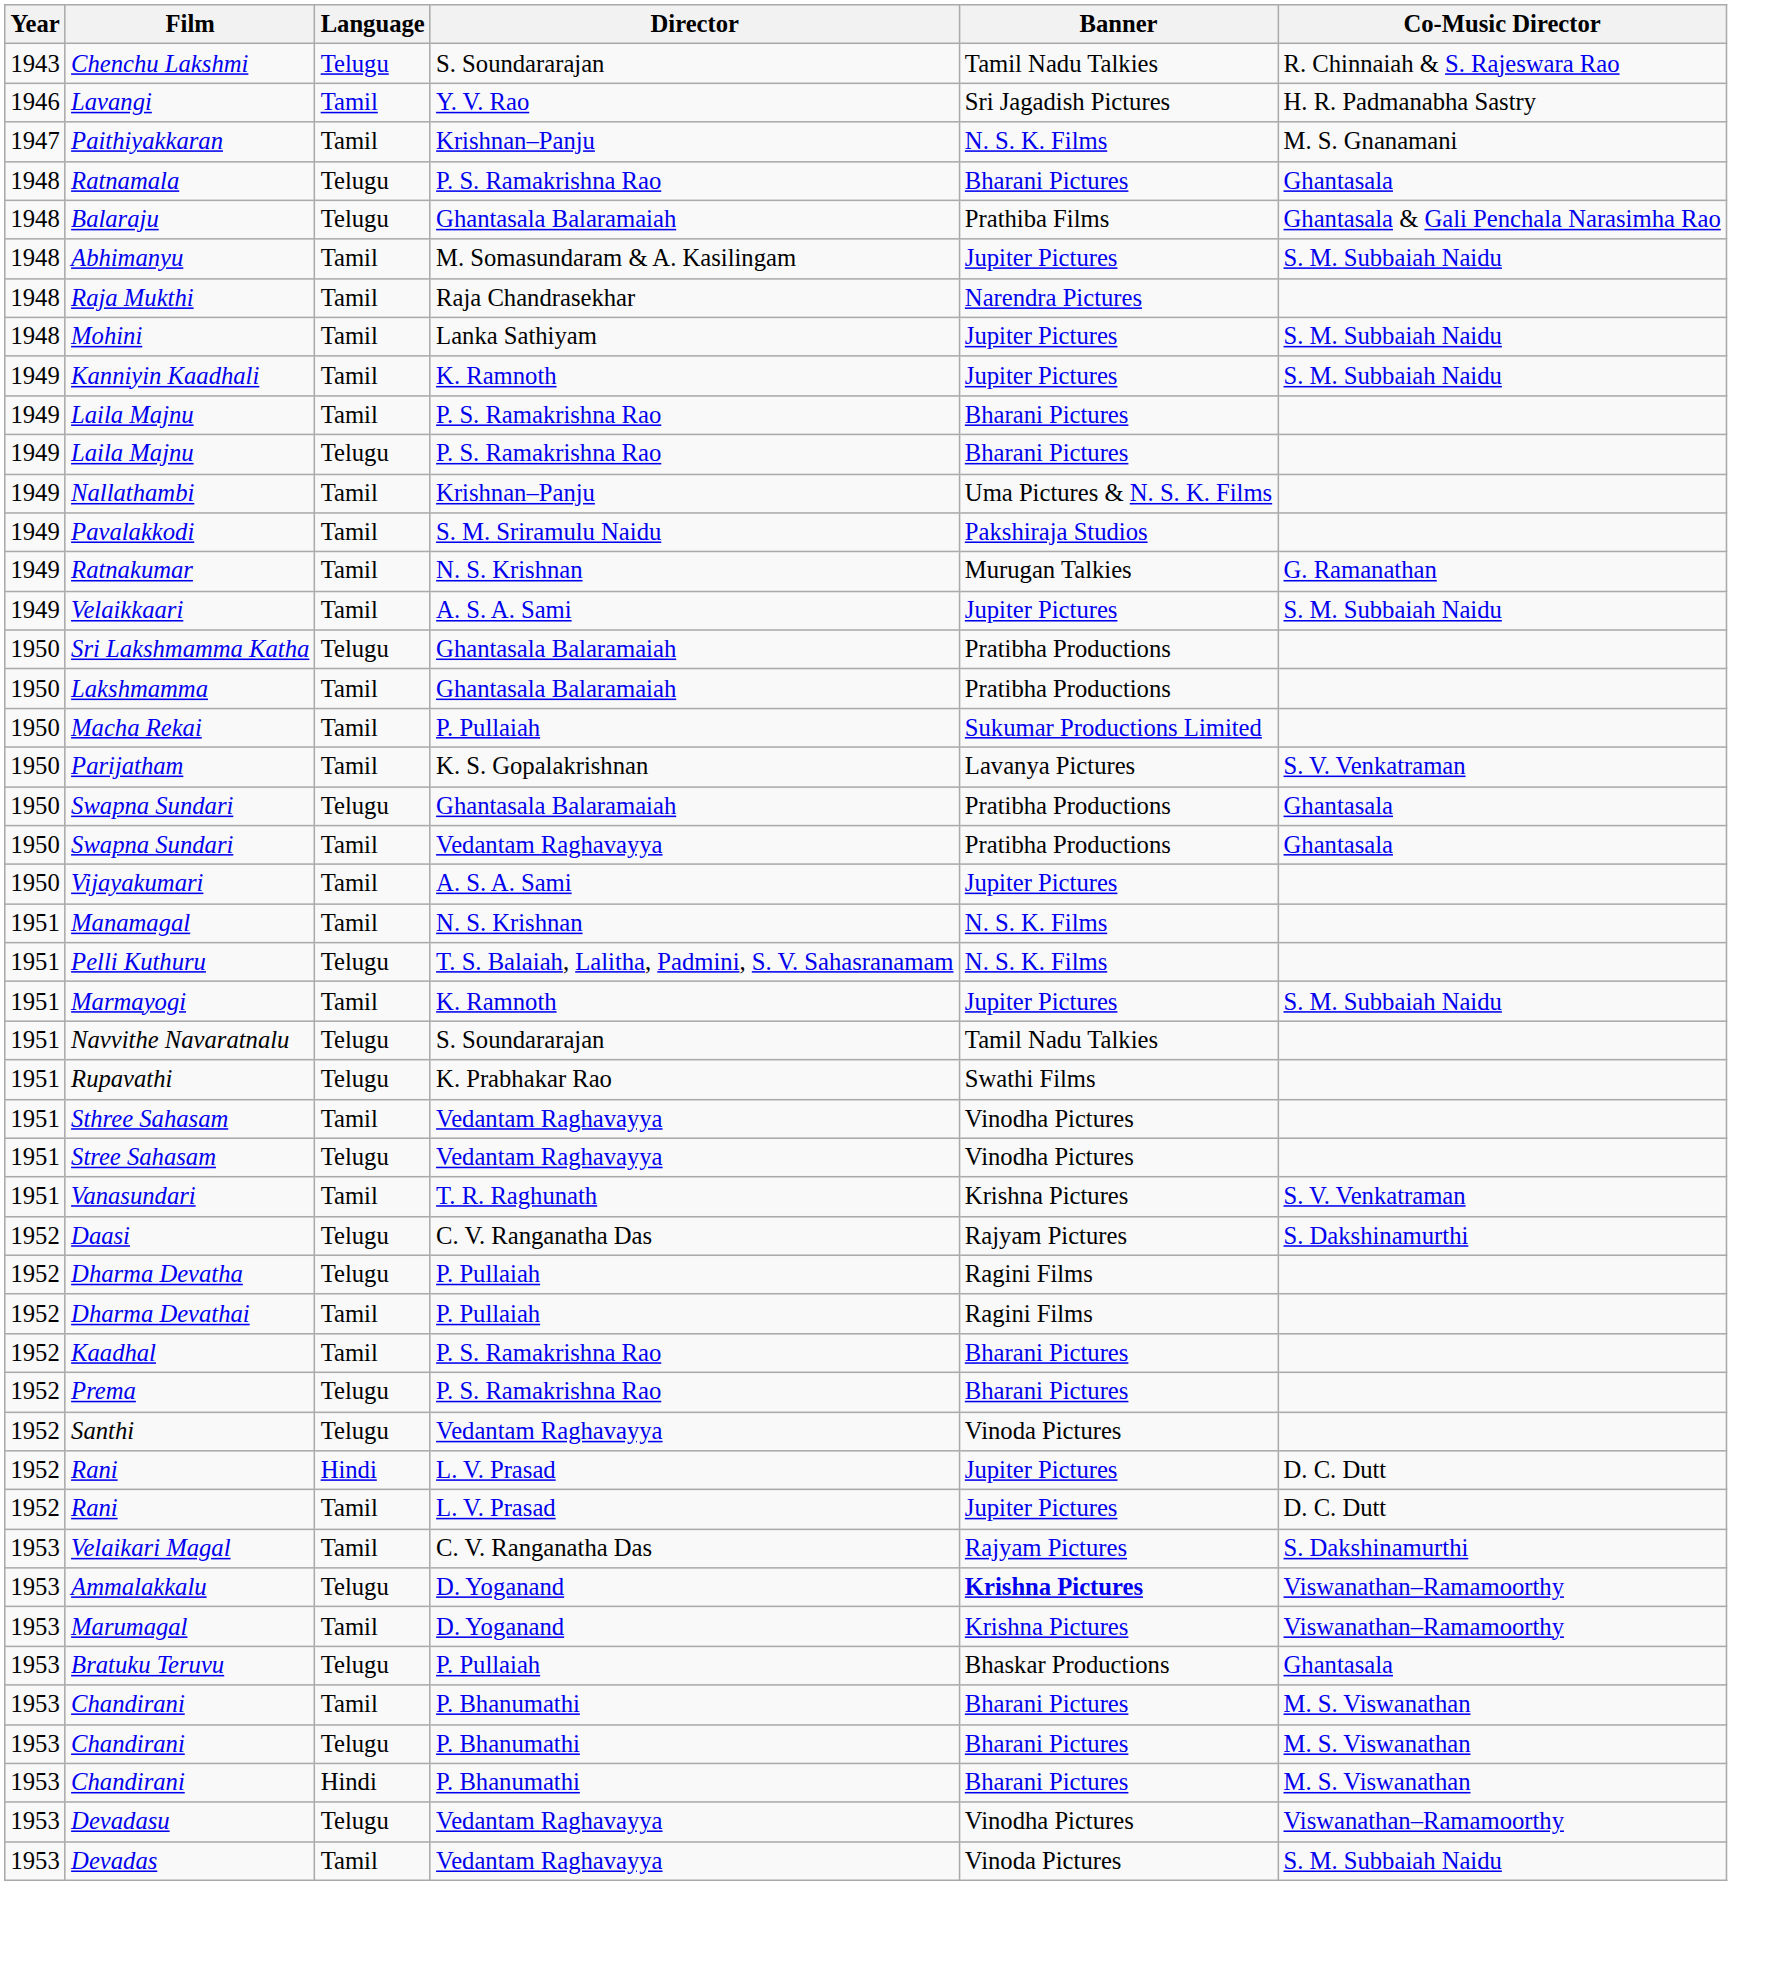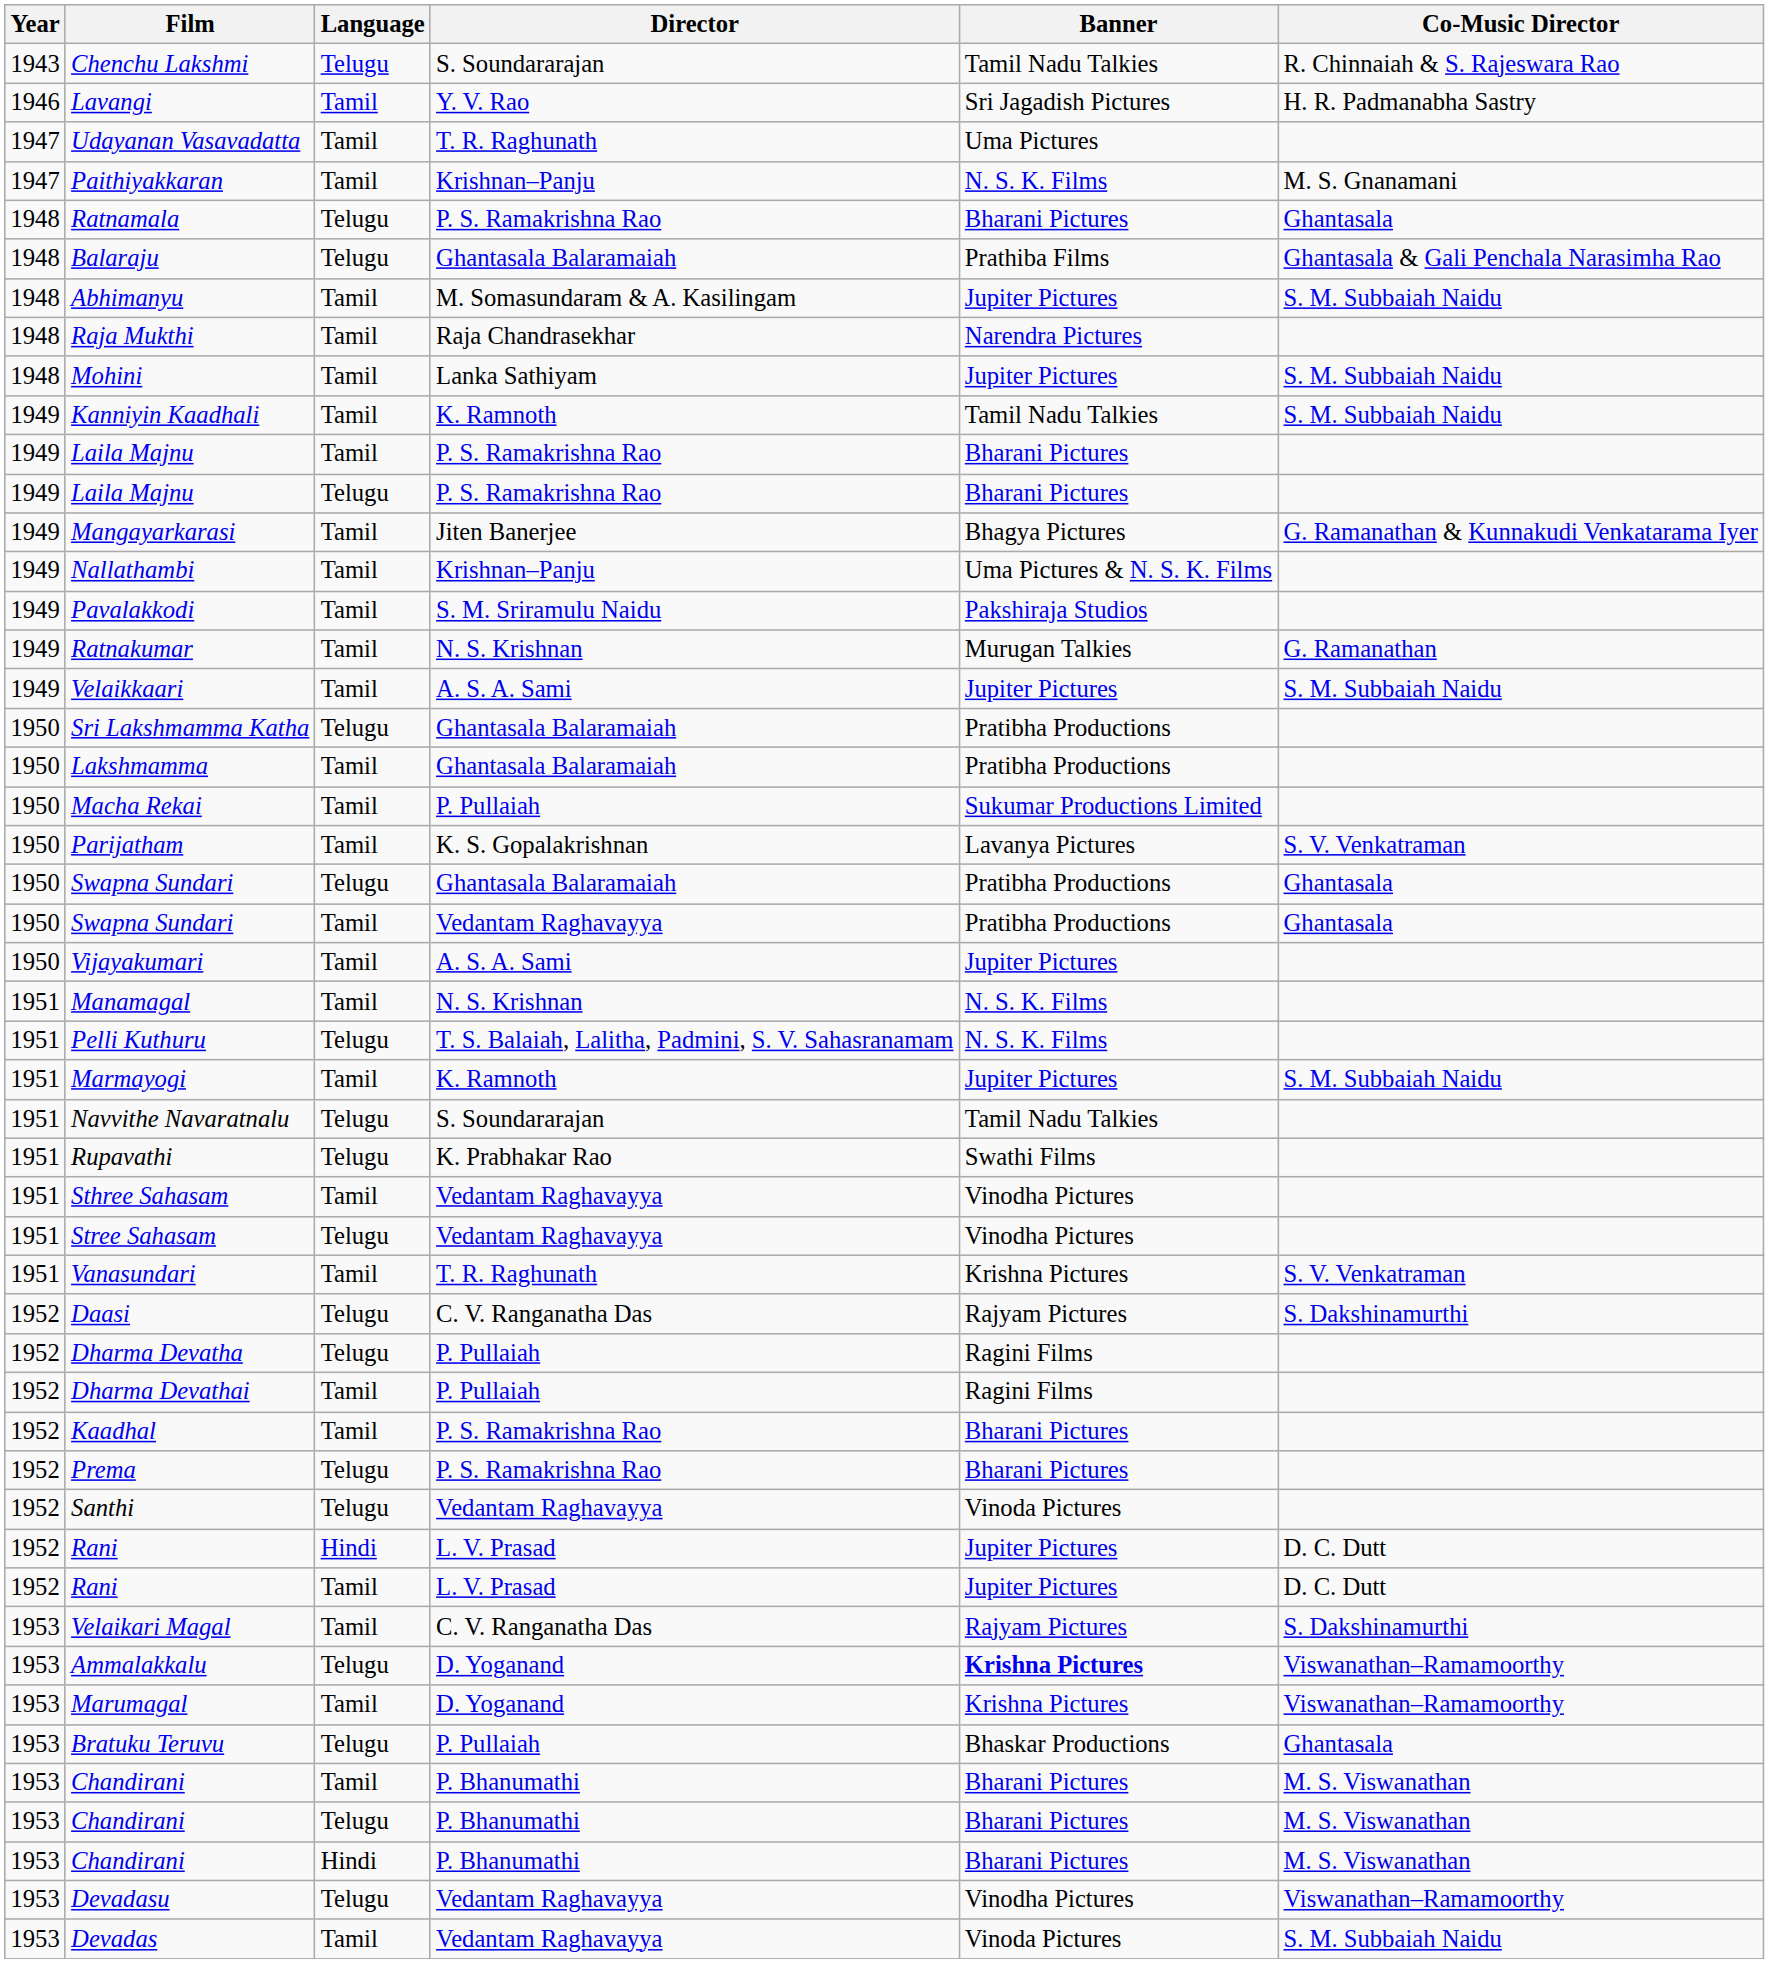+ row: 1947 | Udayanan Vasavadatta | Tamil | T. R. Raghunath | Uma Pictures
Kanniyin Kaadhali | Banner: Jupiter Pictures -> Tamil Nadu Talkies
+ row: 1949 | Mangayarkarasi | Tamil | Jiten Banerjee | Bhagya Pictures | G. Ramanathan & Kunnakudi Venkatarama Iyer
